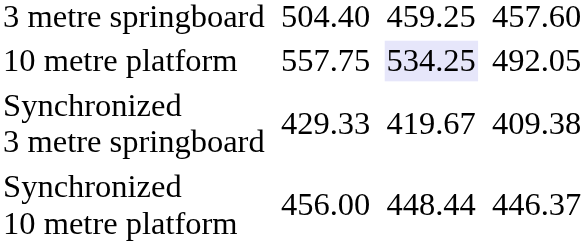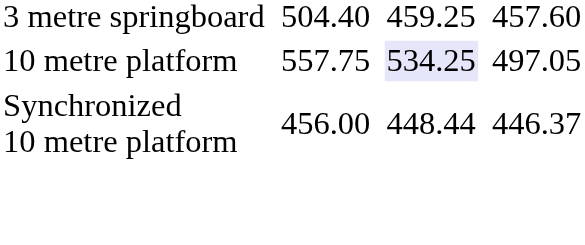10 metre platform | column 7: 492.05 -> 497.05
- row: Synchronized 3 metre springboard | 429.33 | 419.67 | 409.38
